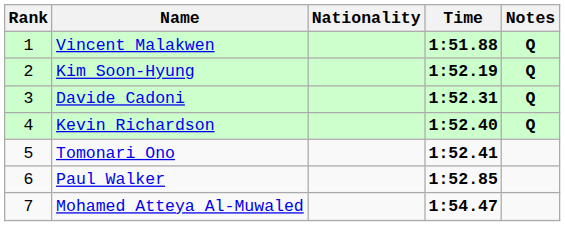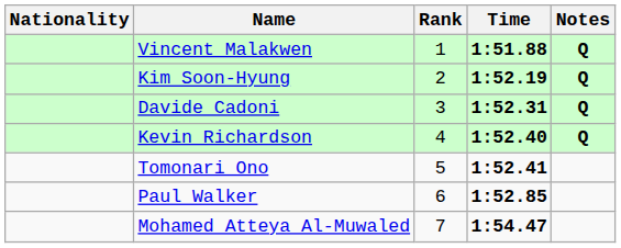columns swapped: Rank <-> Nationality
